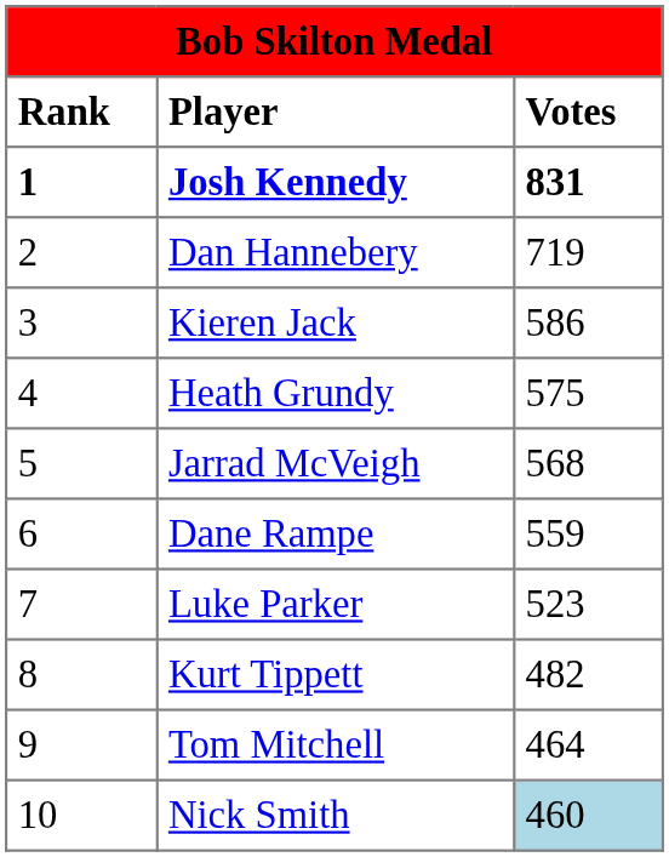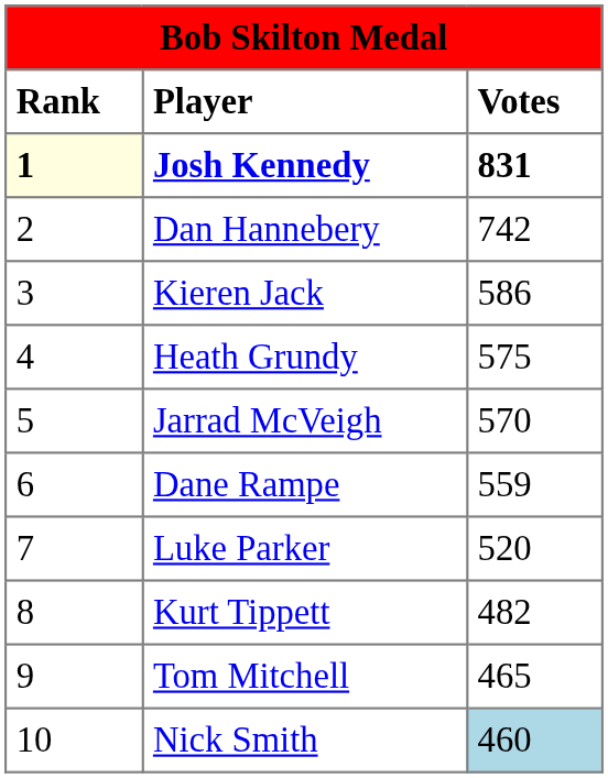Josh Kennedy | Rank: no background -> lightyellow background
Dan Hannebery | Votes: 719 -> 742
Jarrad McVeigh | Votes: 568 -> 570
Luke Parker | Votes: 523 -> 520
Tom Mitchell | Votes: 464 -> 465
